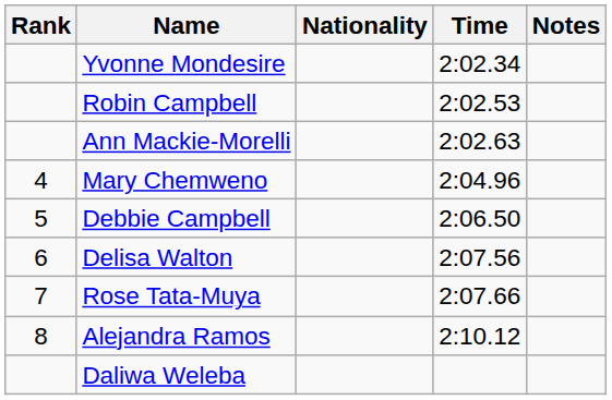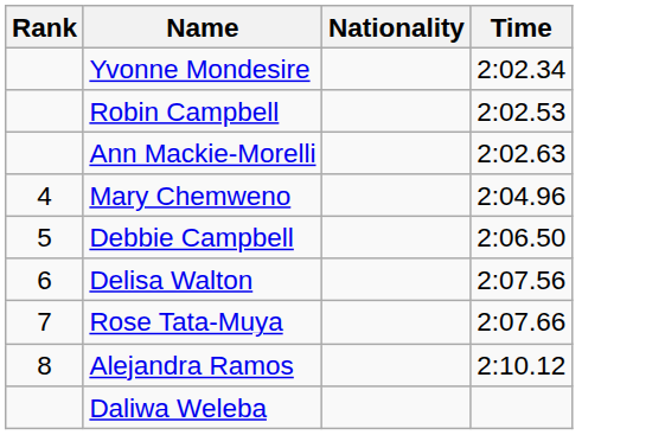- column: Notes
